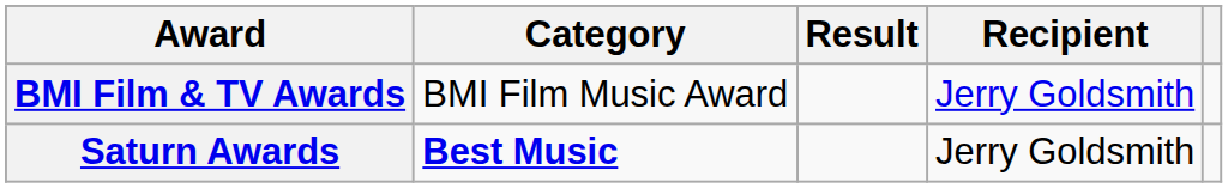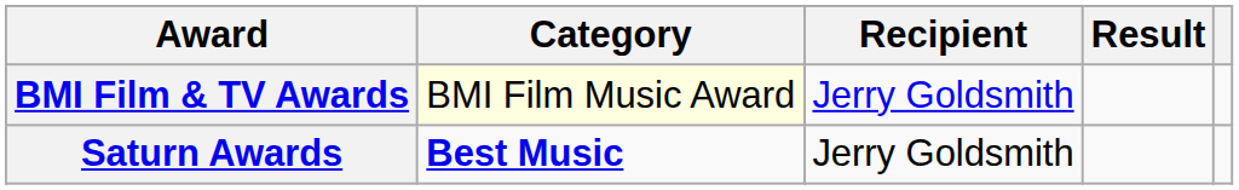columns swapped: Recipient <-> Result
BMI Film & TV Awards | Category: no background -> lightyellow background
